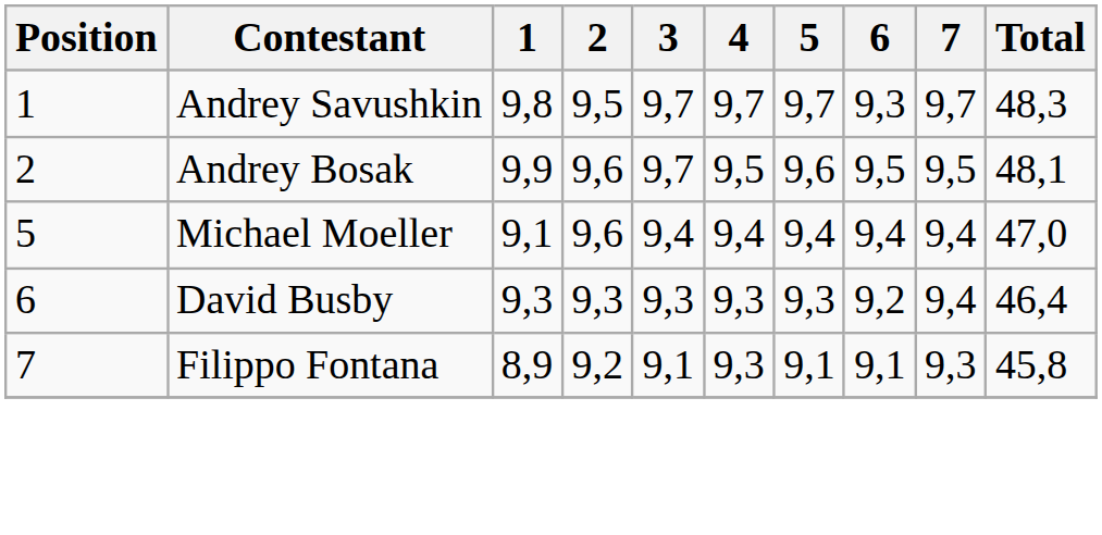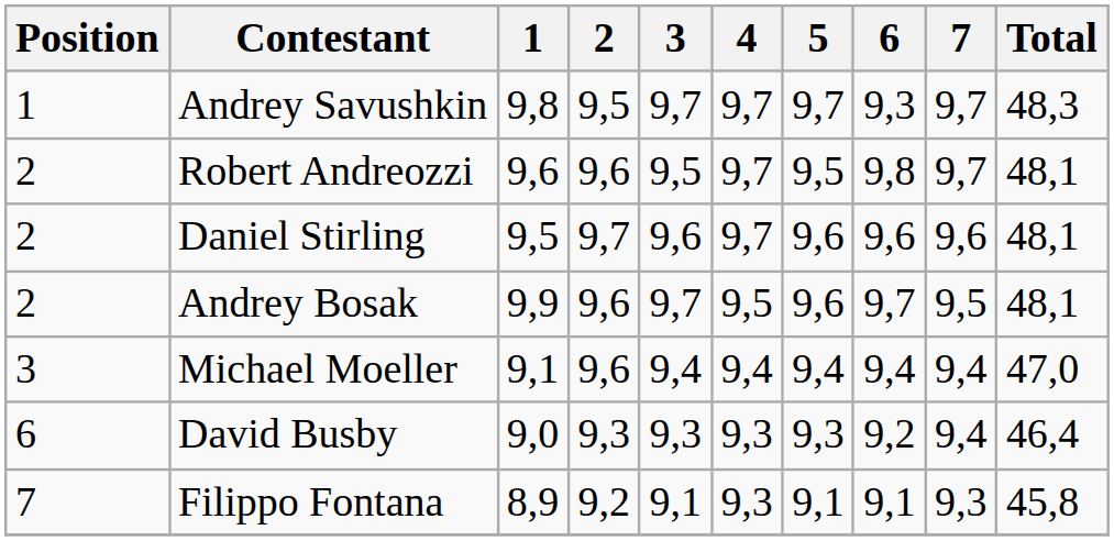+ row: 2 | Robert Andreozzi | 9,6 | 9,6 | 9,5 | 9,7 | 9,5 | 9,8 | 9,7 | 48,1
+ row: 2 | Daniel Stirling | 9,5 | 9,7 | 9,6 | 9,7 | 9,6 | 9,6 | 9,6 | 48,1
Andrey Bosak | 6: 9,5 -> 9,7
Michael Moeller | Position: 5 -> 3
David Busby | 1: 9,3 -> 9,0
